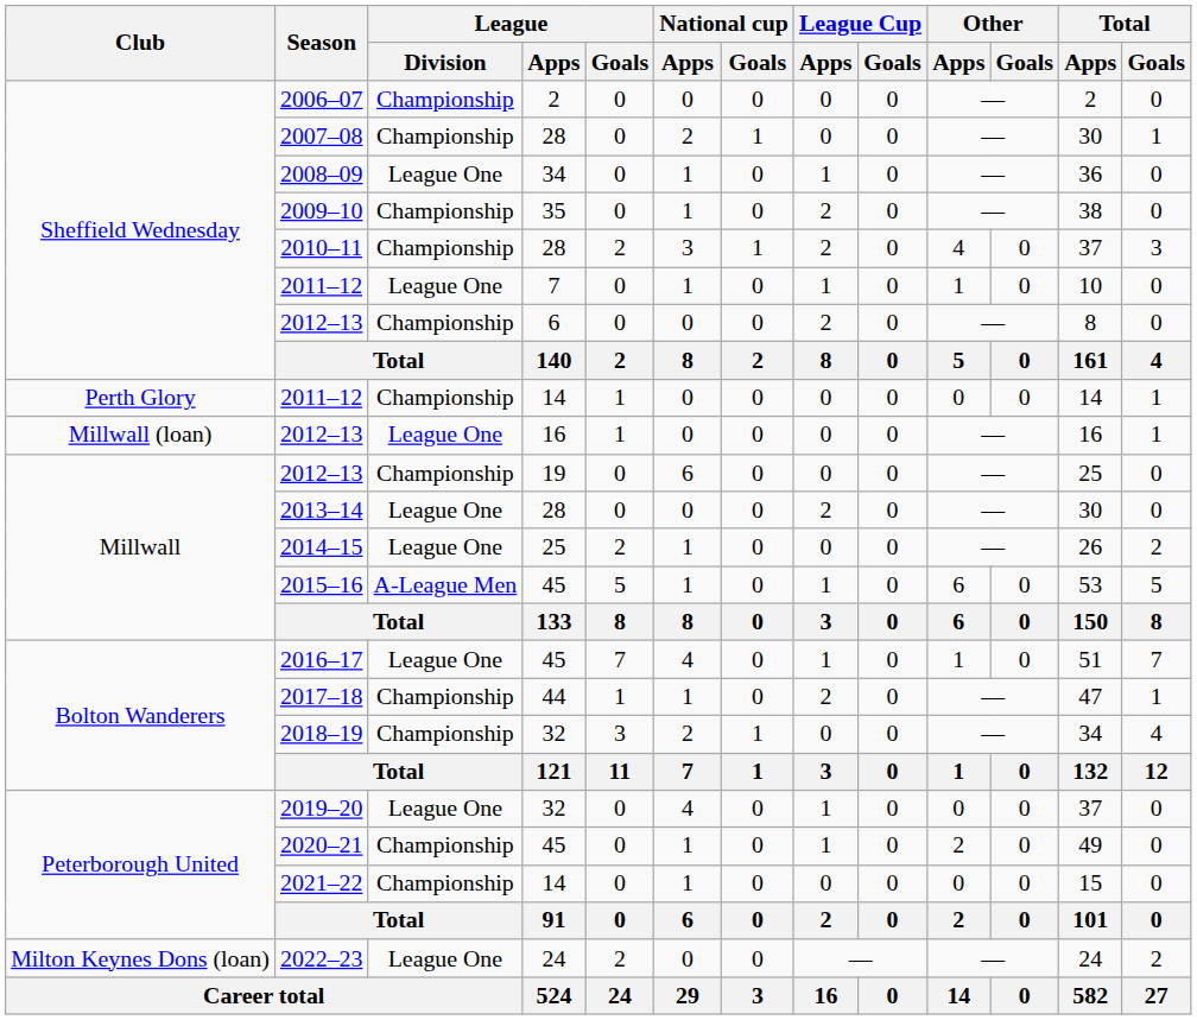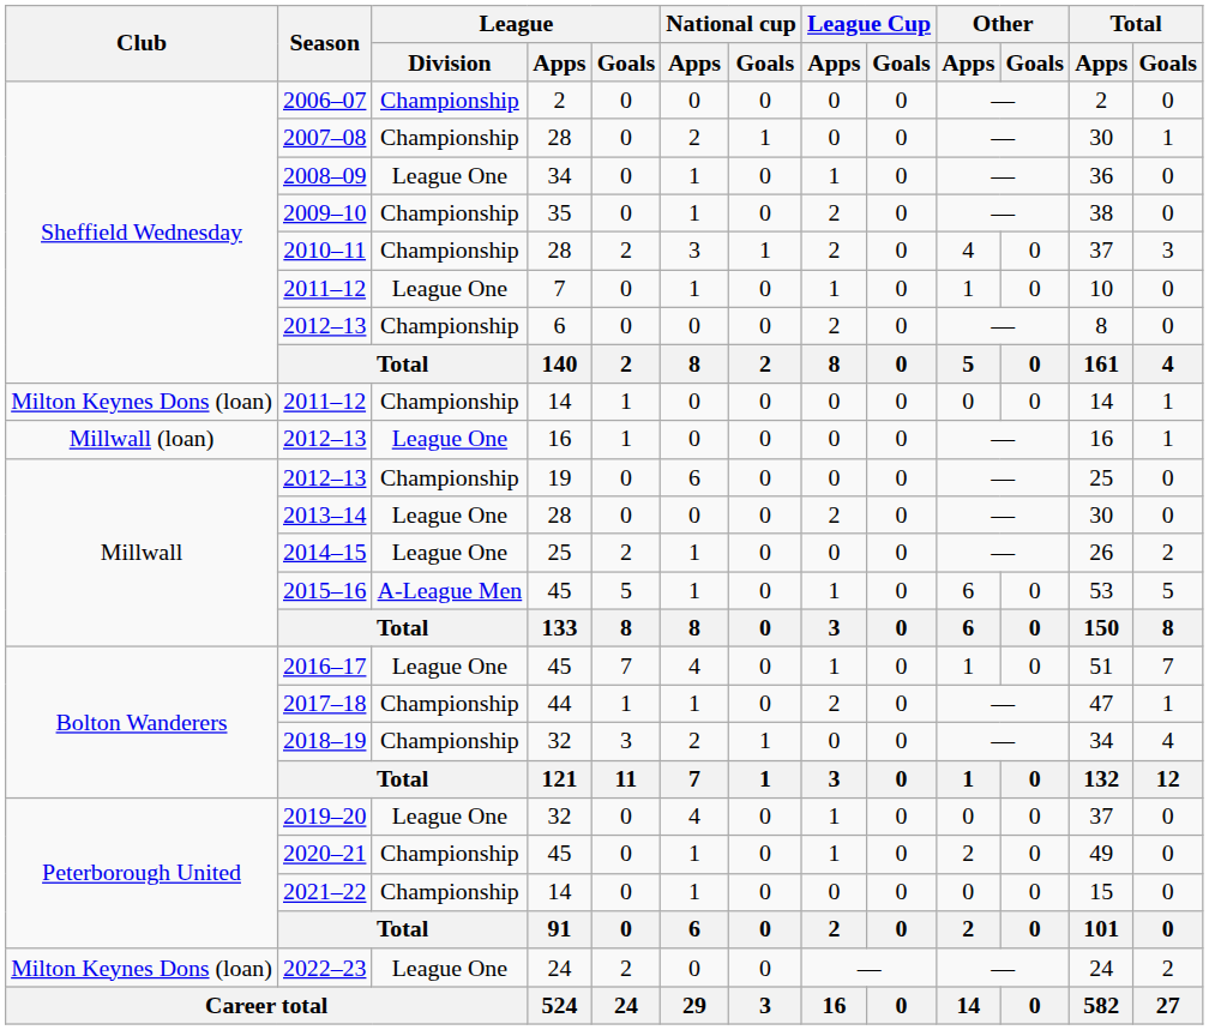2011–12 / 14 | Club: Perth Glory -> Milton Keynes Dons (loan)
